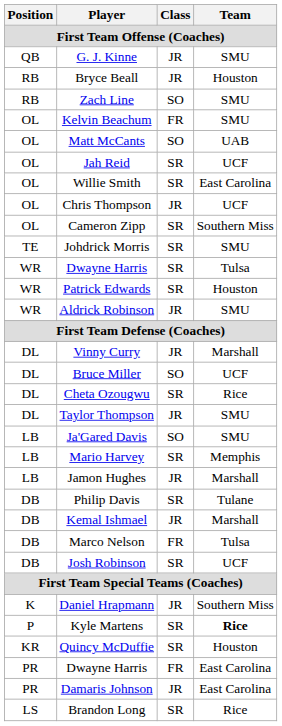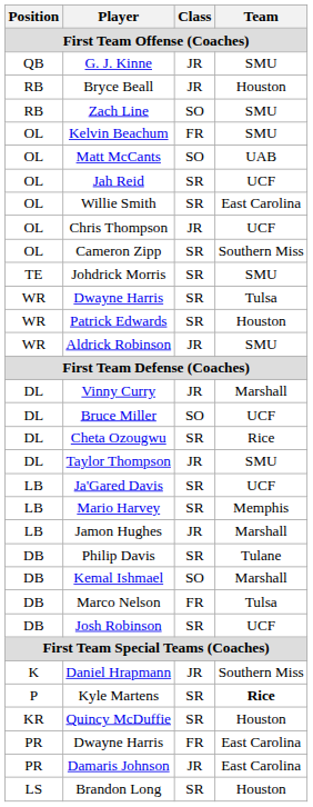Ja'Gared Davis | Class: SO -> SR
Ja'Gared Davis | Team: SMU -> UCF
Kemal Ishmael | Class: JR -> SO
Brandon Long | Team: Rice -> Houston
